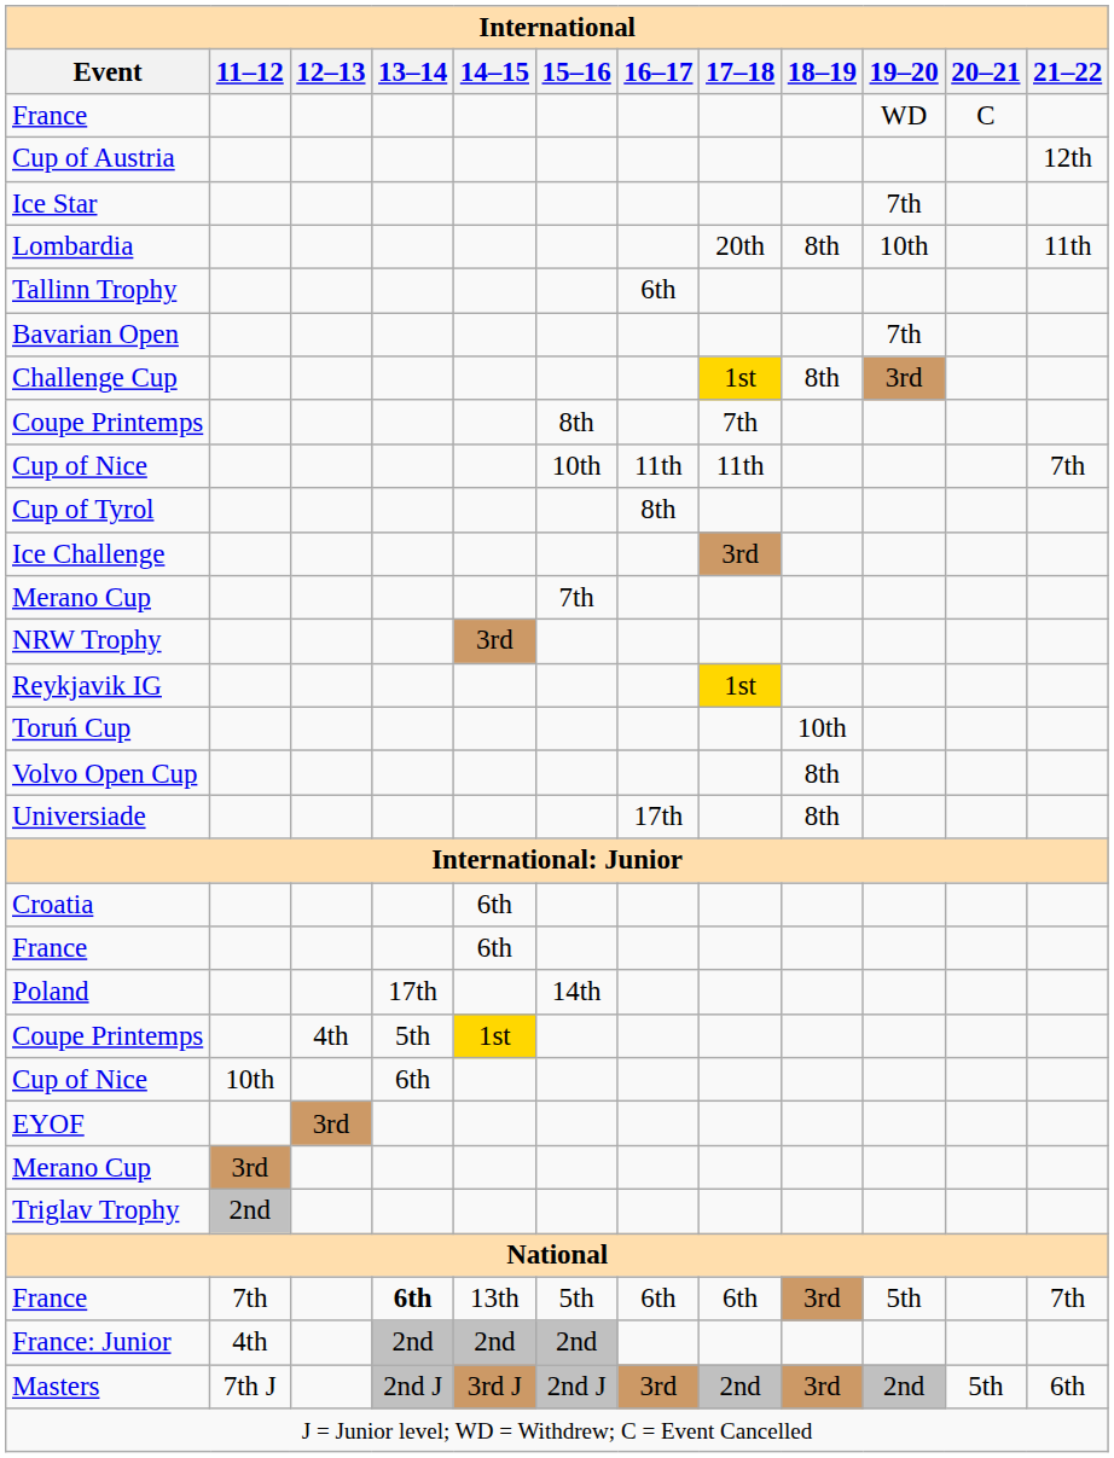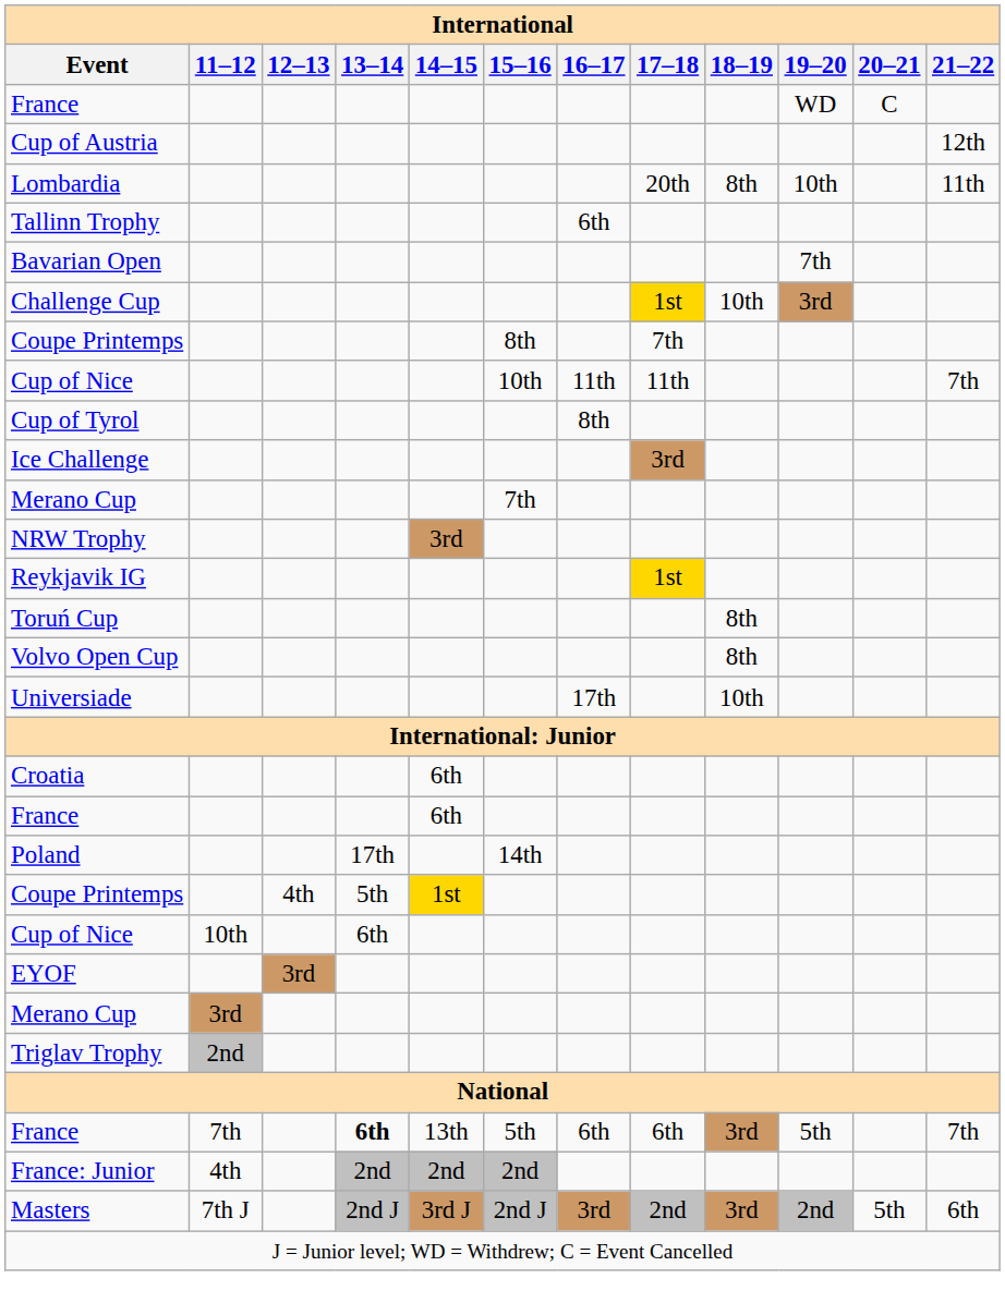- row: Ice Star | 7th
Challenge Cup | 18–19: 8th -> 10th
Toruń Cup | 18–19: 10th -> 8th
Universiade | 18–19: 8th -> 10th
